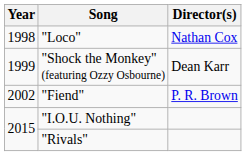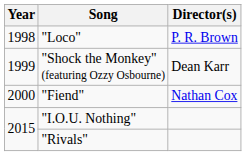"Loco" | Director(s): Nathan Cox -> P. R. Brown
"Fiend" | Year: 2002 -> 2000
"Fiend" | Director(s): P. R. Brown -> Nathan Cox
